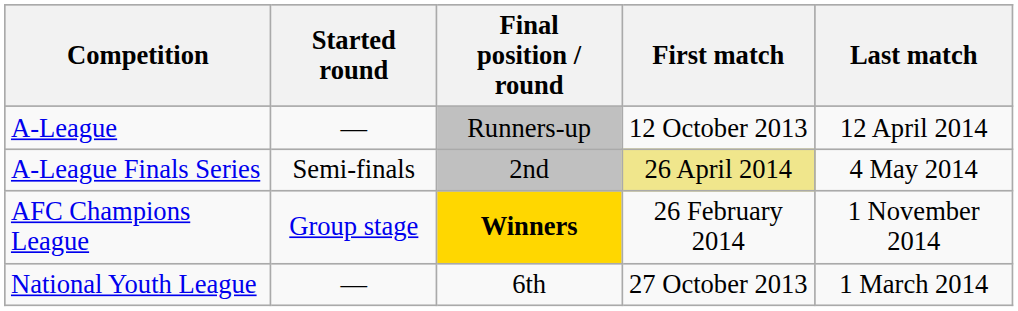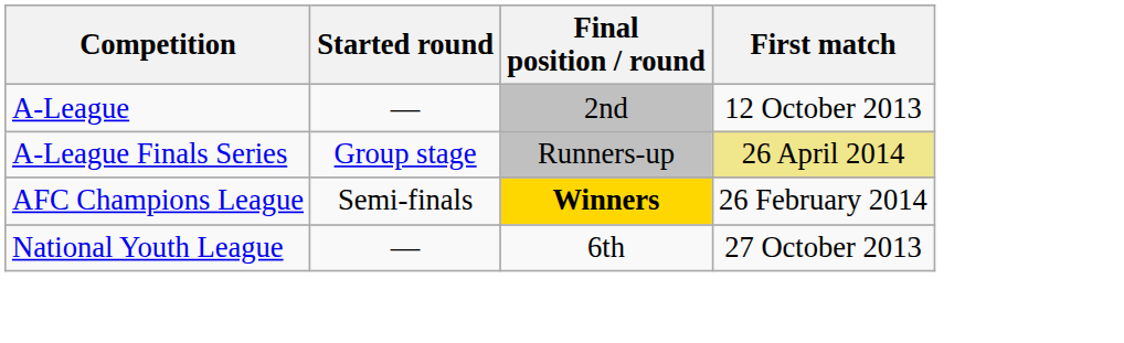- column: Last match | 12 April 2014 | 4 May 2014 | 1 November 2014 | 1 March 2014
A-League | Final position / round: Runners-up -> 2nd
A-League Finals Series | Started round: Semi-finals -> Group stage
A-League Finals Series | Final position / round: 2nd -> Runners-up
AFC Champions League | Started round: Group stage -> Semi-finals
